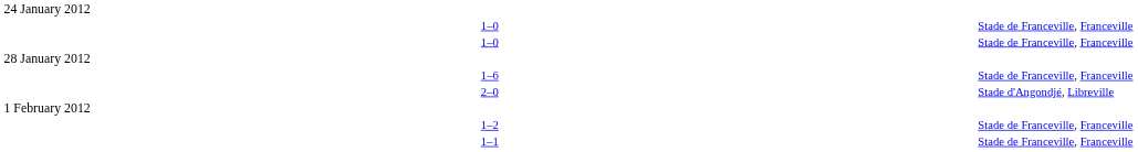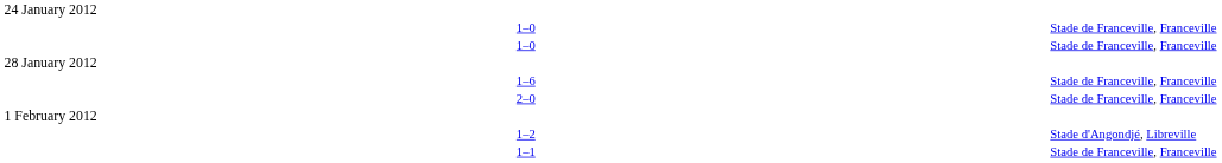2–0 | column 4: Stade d'Angondjé, Libreville -> Stade de Franceville, Franceville
1–2 | column 4: Stade de Franceville, Franceville -> Stade d'Angondjé, Libreville
